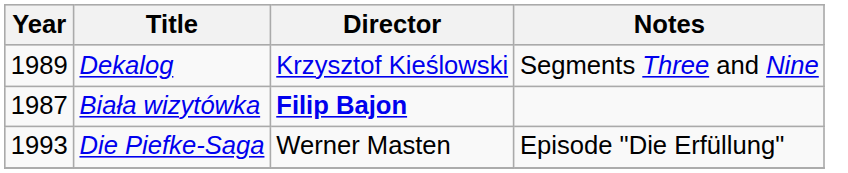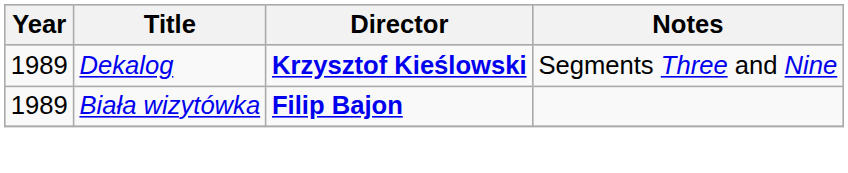Dekalog | Director: normal -> bold
Biała wizytówka | Year: 1987 -> 1989
- row: 1993 | Die Piefke-Saga | Werner Masten | Episode "Die Erfüllung"
